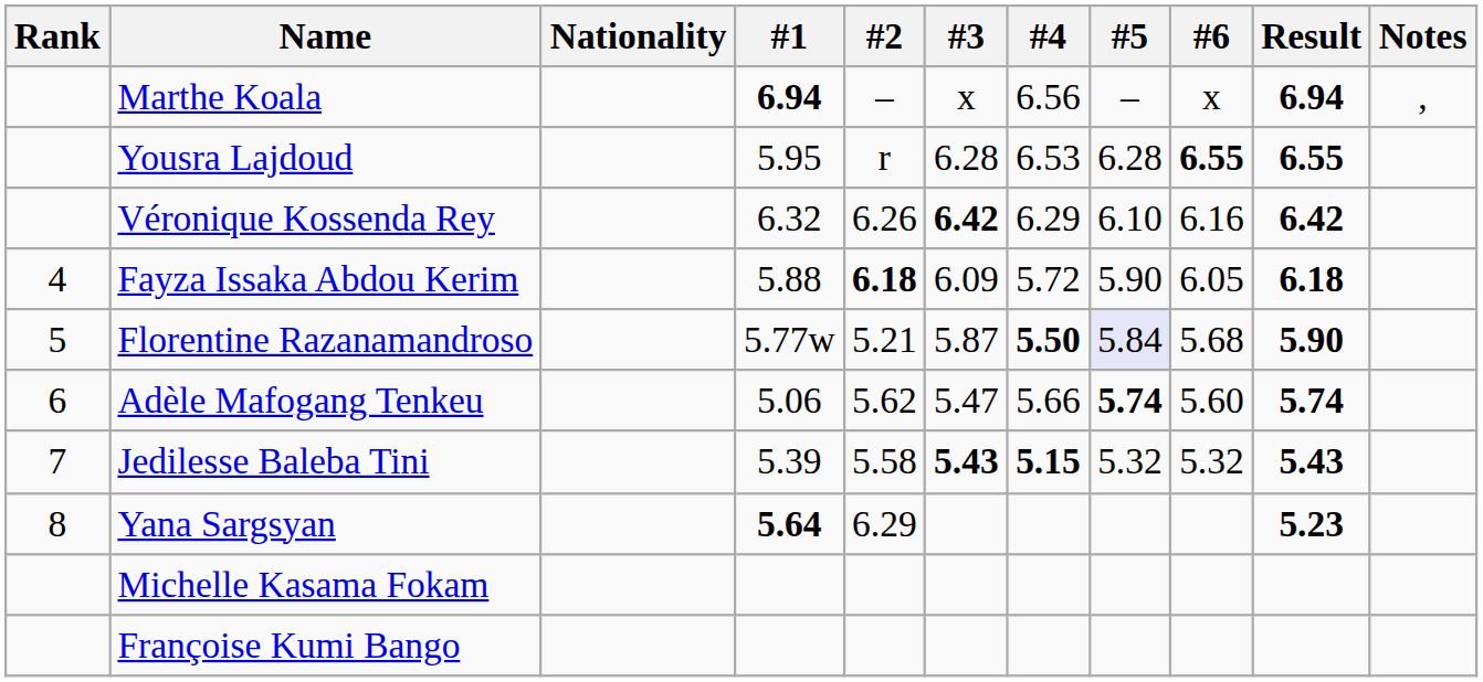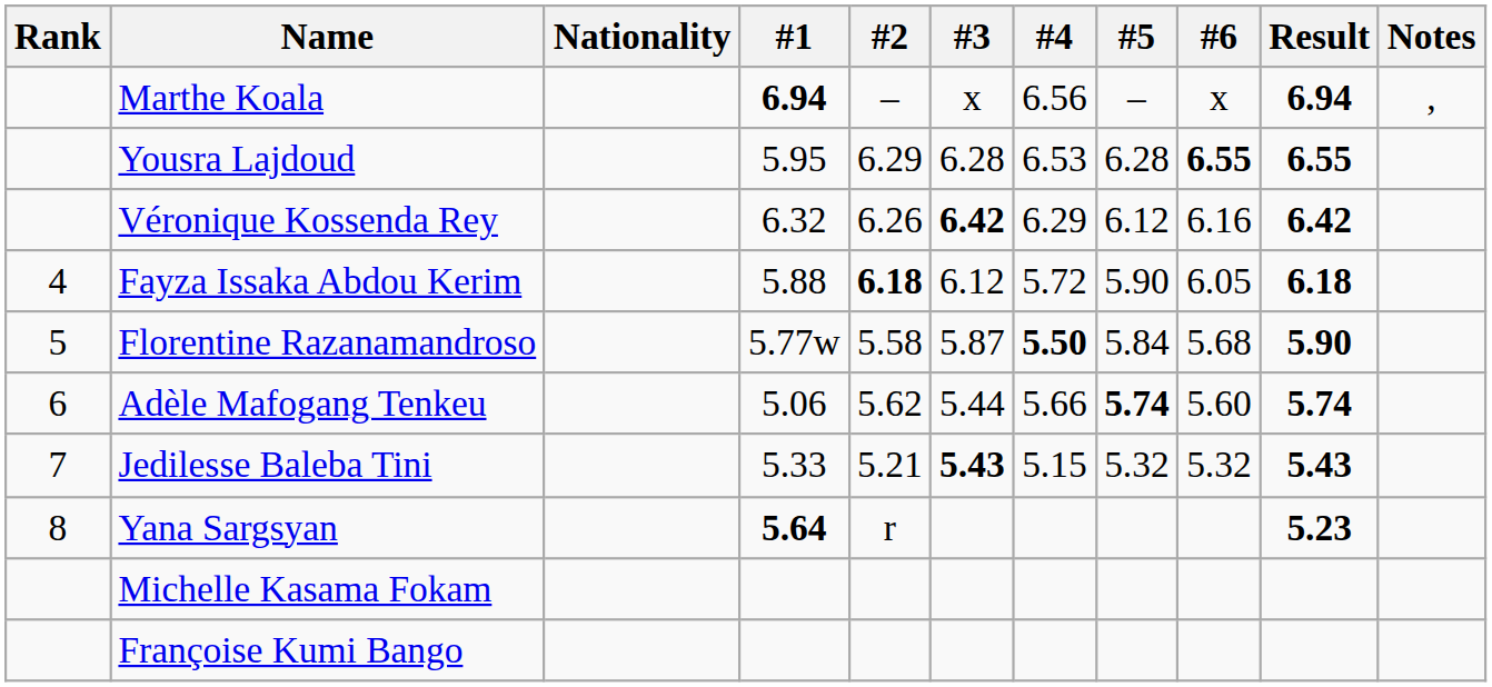Yousra Lajdoud | #2: r -> 6.29
Véronique Kossenda Rey | #5: 6.10 -> 6.12
Fayza Issaka Abdou Kerim | #3: 6.09 -> 6.12
Florentine Razanamandroso | #2: 5.21 -> 5.58
Florentine Razanamandroso | #5: lavender background -> no background
Adèle Mafogang Tenkeu | #3: 5.47 -> 5.44
Jedilesse Baleba Tini | #1: 5.39 -> 5.33
Jedilesse Baleba Tini | #2: 5.58 -> 5.21
Jedilesse Baleba Tini | #4: bold -> normal
Yana Sargsyan | #2: 6.29 -> r
